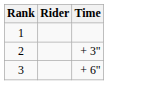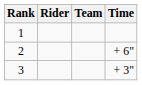+ column: Team
2 | Time: + 3" -> + 6"
3 | Time: + 6" -> + 3"
